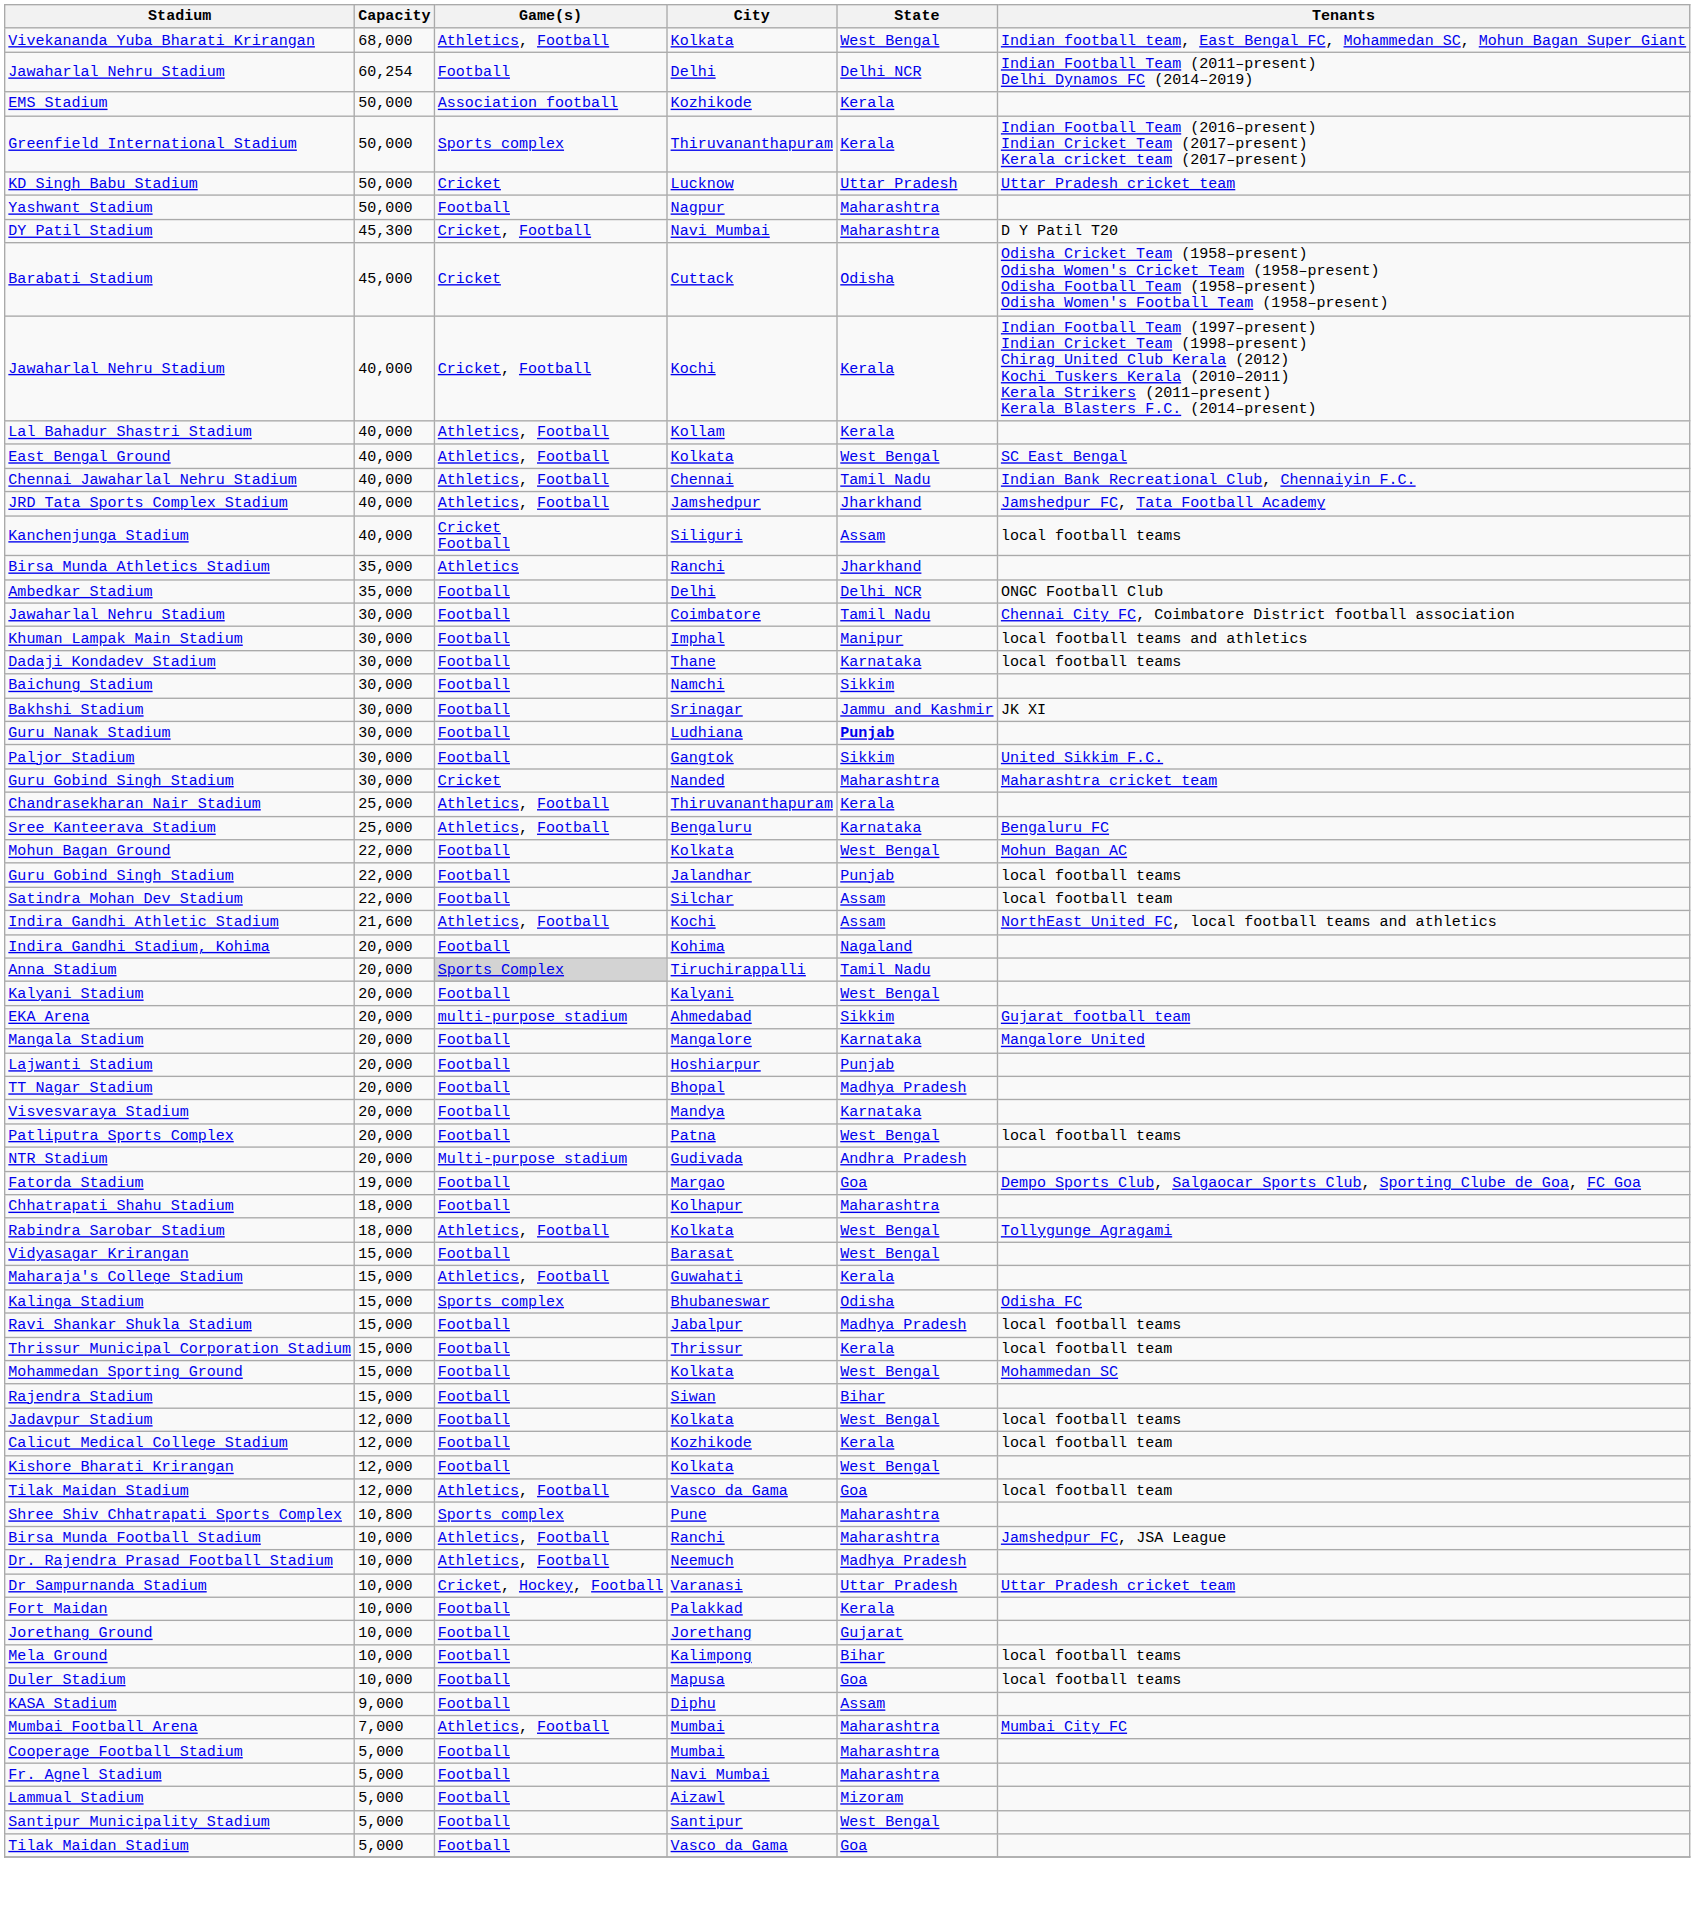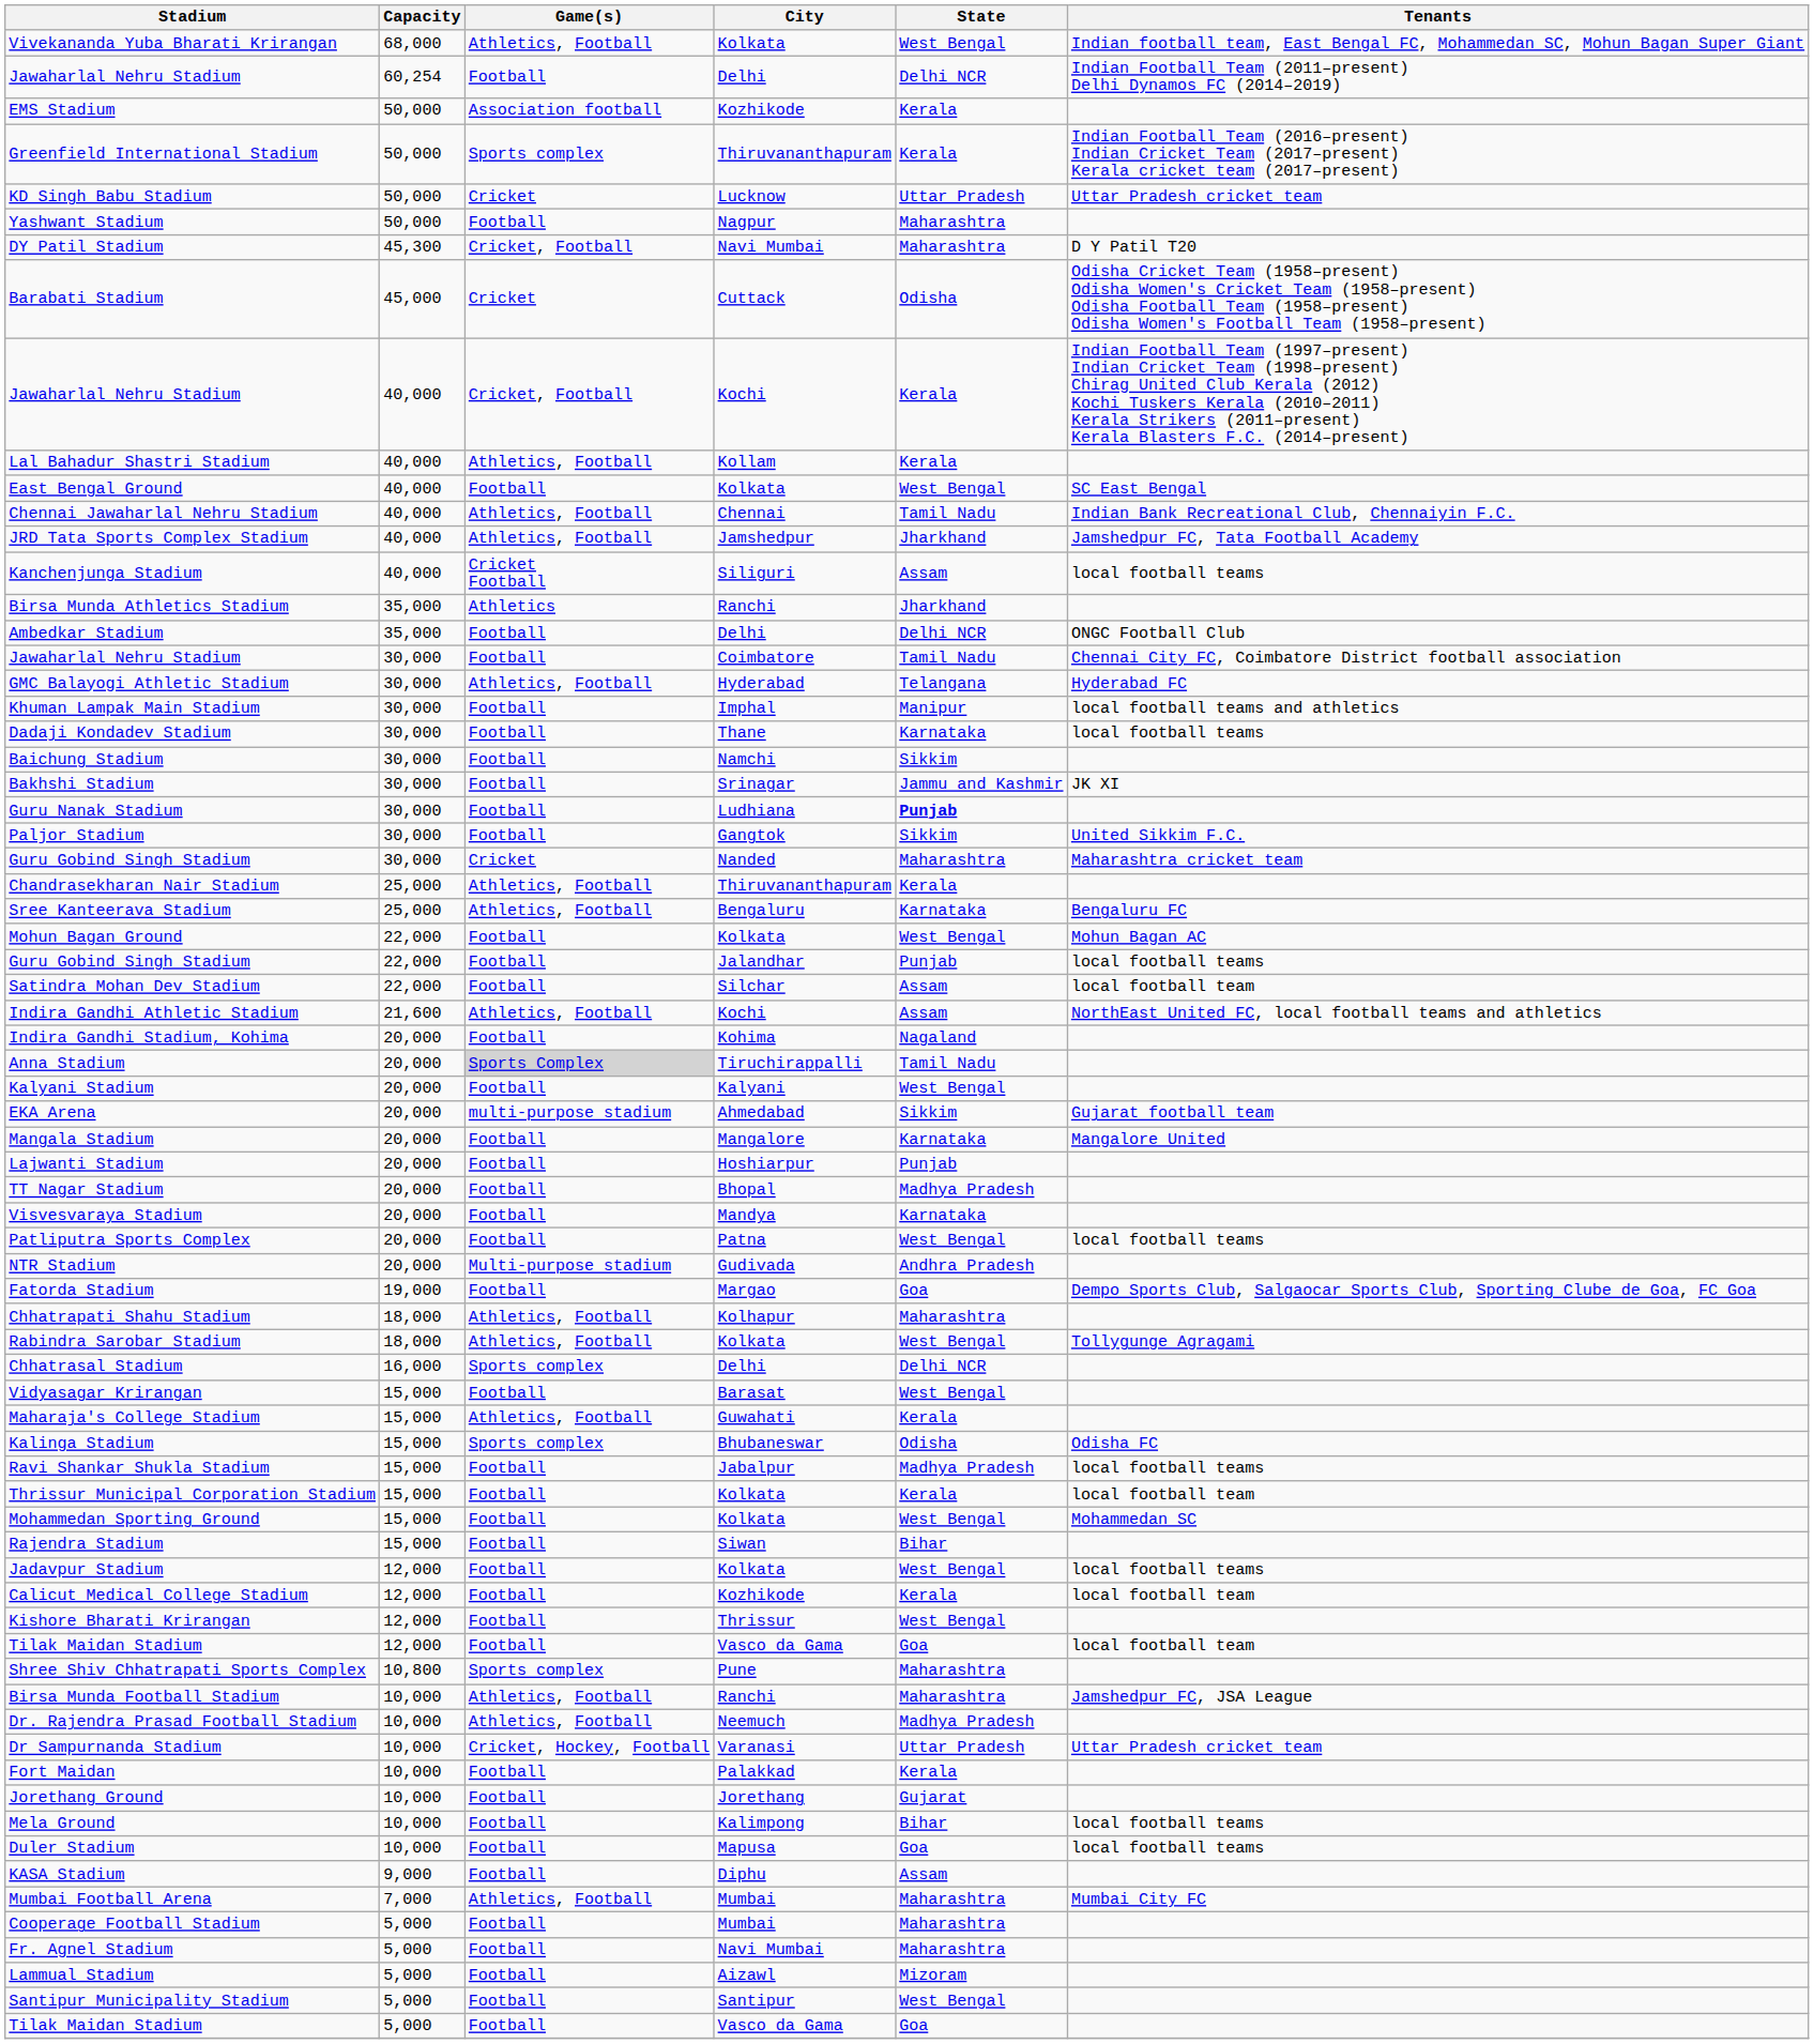East Bengal Ground | Game(s): Athletics, Football -> Football
+ row: GMC Balayogi Athletic Stadium | 30,000 | Athletics, Football | Hyderabad | Telangana | Hyderabad FC
Chhatrapati Shahu Stadium | Game(s): Football -> Athletics, Football
+ row: Chhatrasal Stadium | 16,000 | Sports complex | Delhi | Delhi NCR
Thrissur Municipal Corporation Stadium | City: Thrissur -> Kolkata
Kishore Bharati Krirangan | City: Kolkata -> Thrissur
Tilak Maidan Stadium / 12,000 | Game(s): Athletics, Football -> Football
